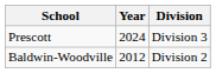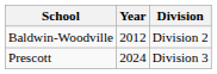rows swapped: Baldwin-Woodville <-> Prescott
